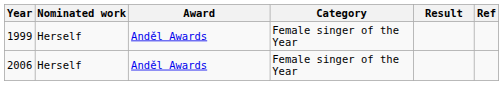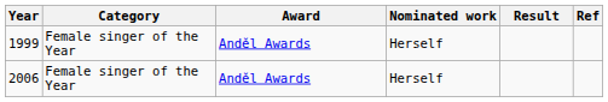columns swapped: Nominated work <-> Category
